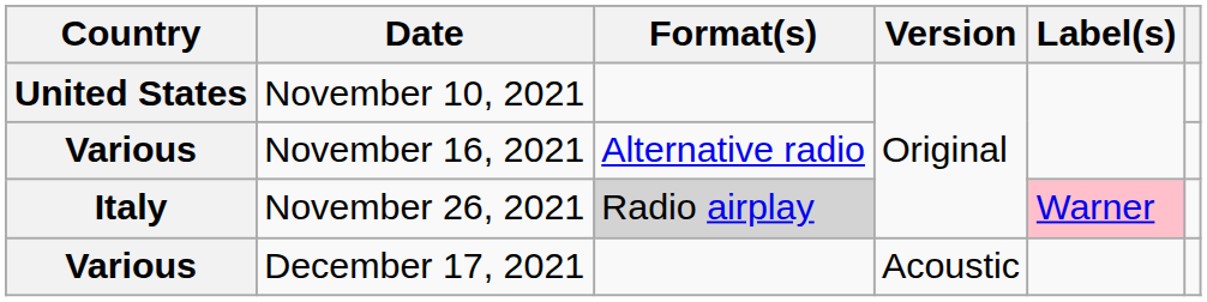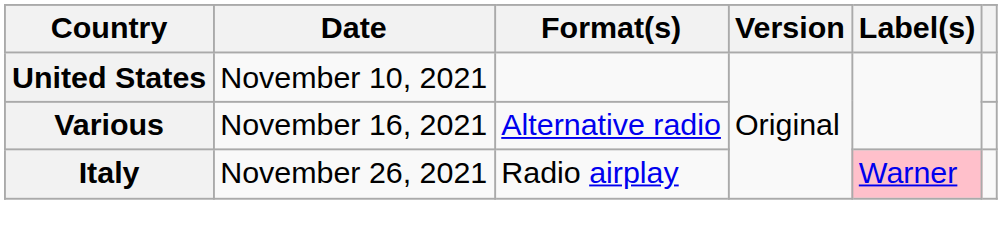November 26, 2021 | Format(s): lightgrey background -> no background
- row: Various | December 17, 2021 | Acoustic
